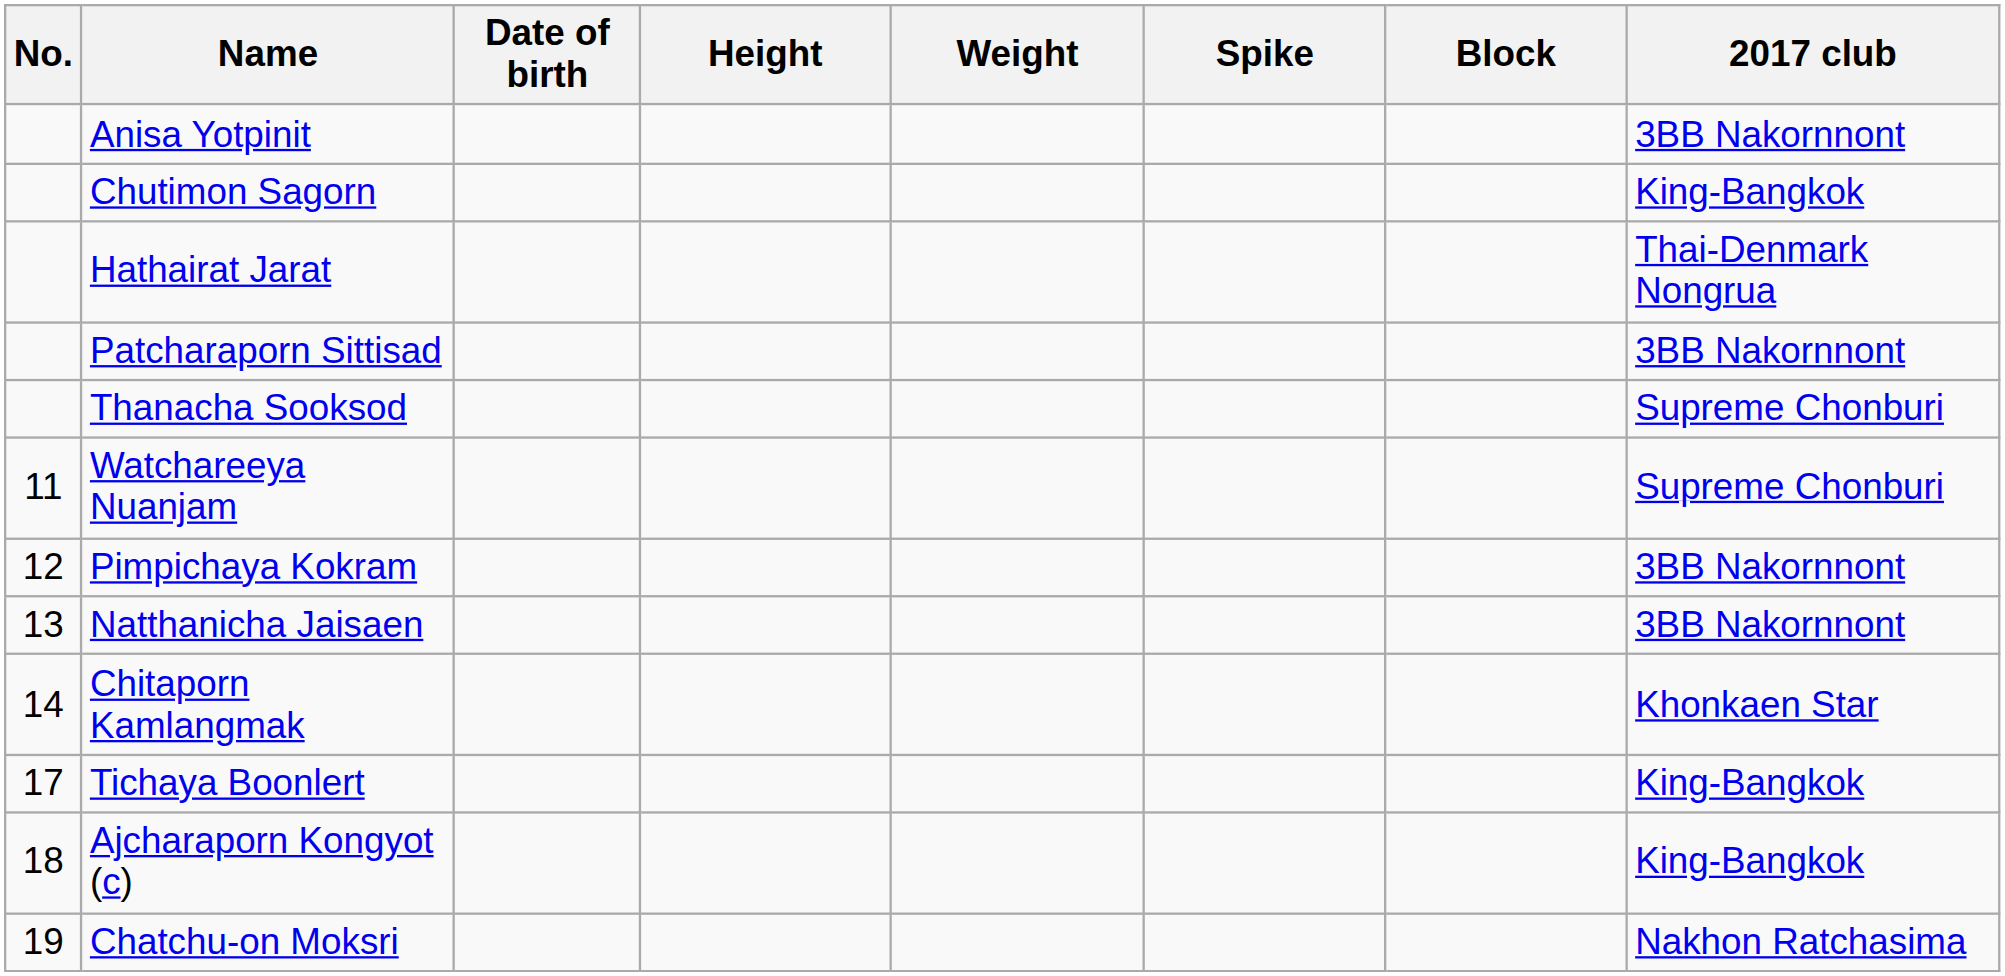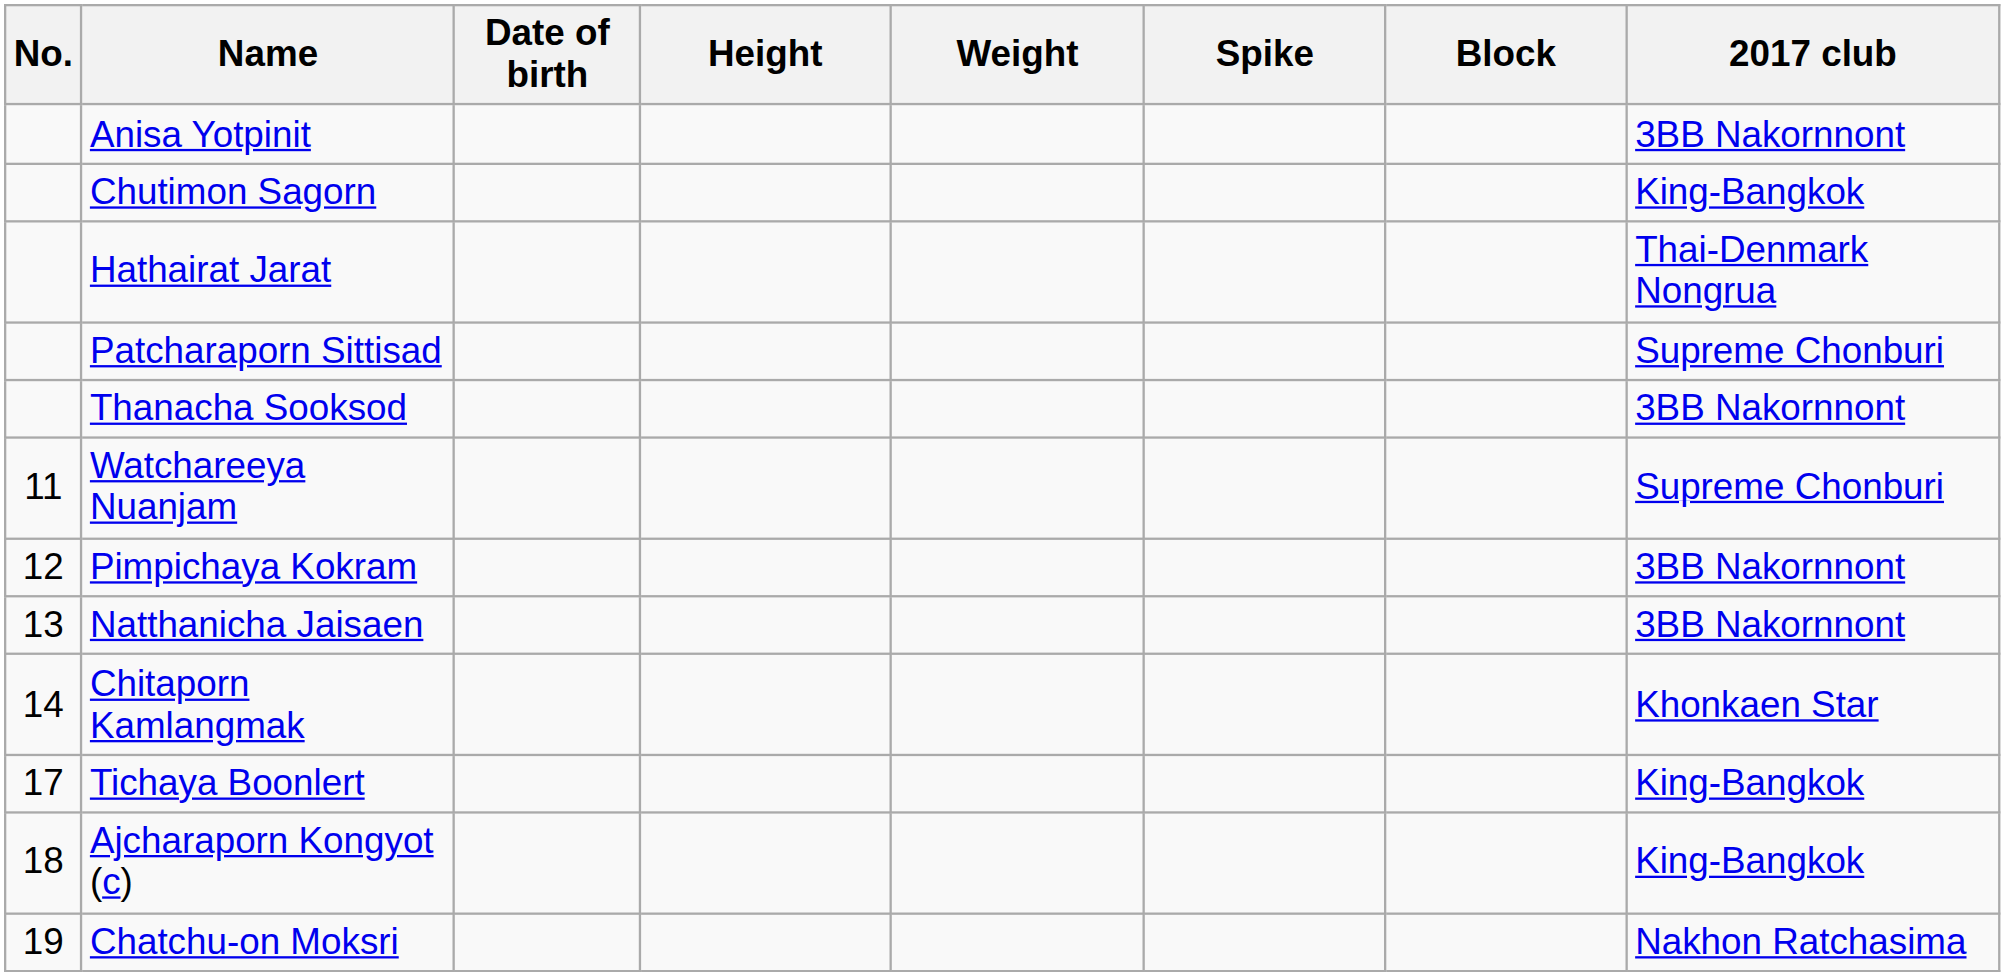Patcharaporn Sittisad | 2017 club: 3BB Nakornnont -> Supreme Chonburi
Thanacha Sooksod | 2017 club: Supreme Chonburi -> 3BB Nakornnont
